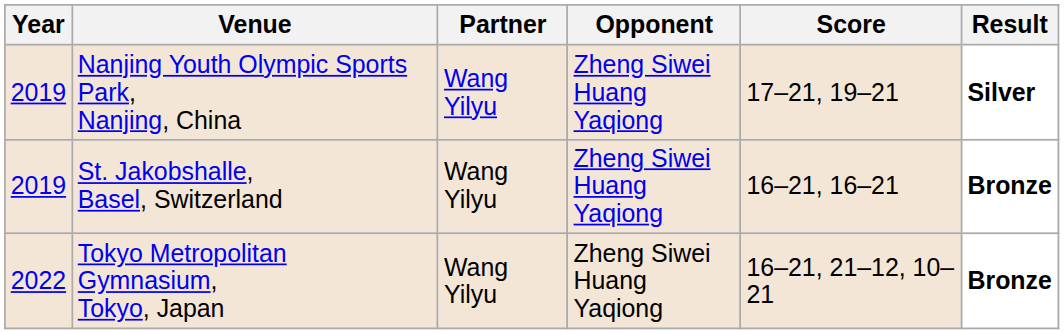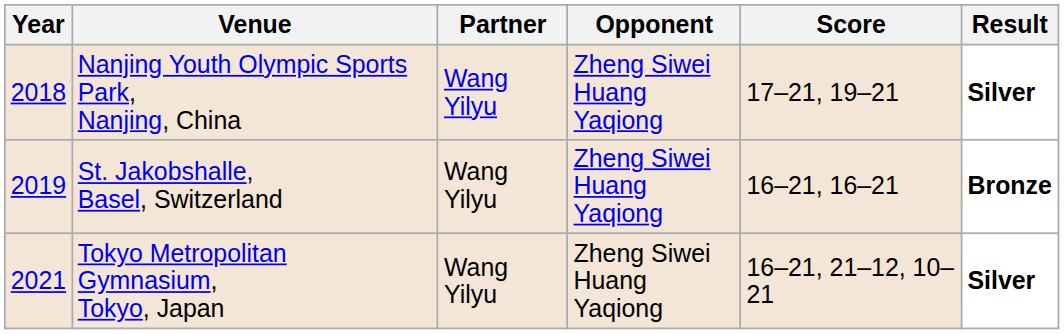Nanjing Youth Olympic Sports Park, Nanjing, China | Year: 2019 -> 2018
Tokyo Metropolitan Gymnasium, Tokyo, Japan | Year: 2022 -> 2021
Tokyo Metropolitan Gymnasium, Tokyo, Japan | Result: Bronze -> Silver
